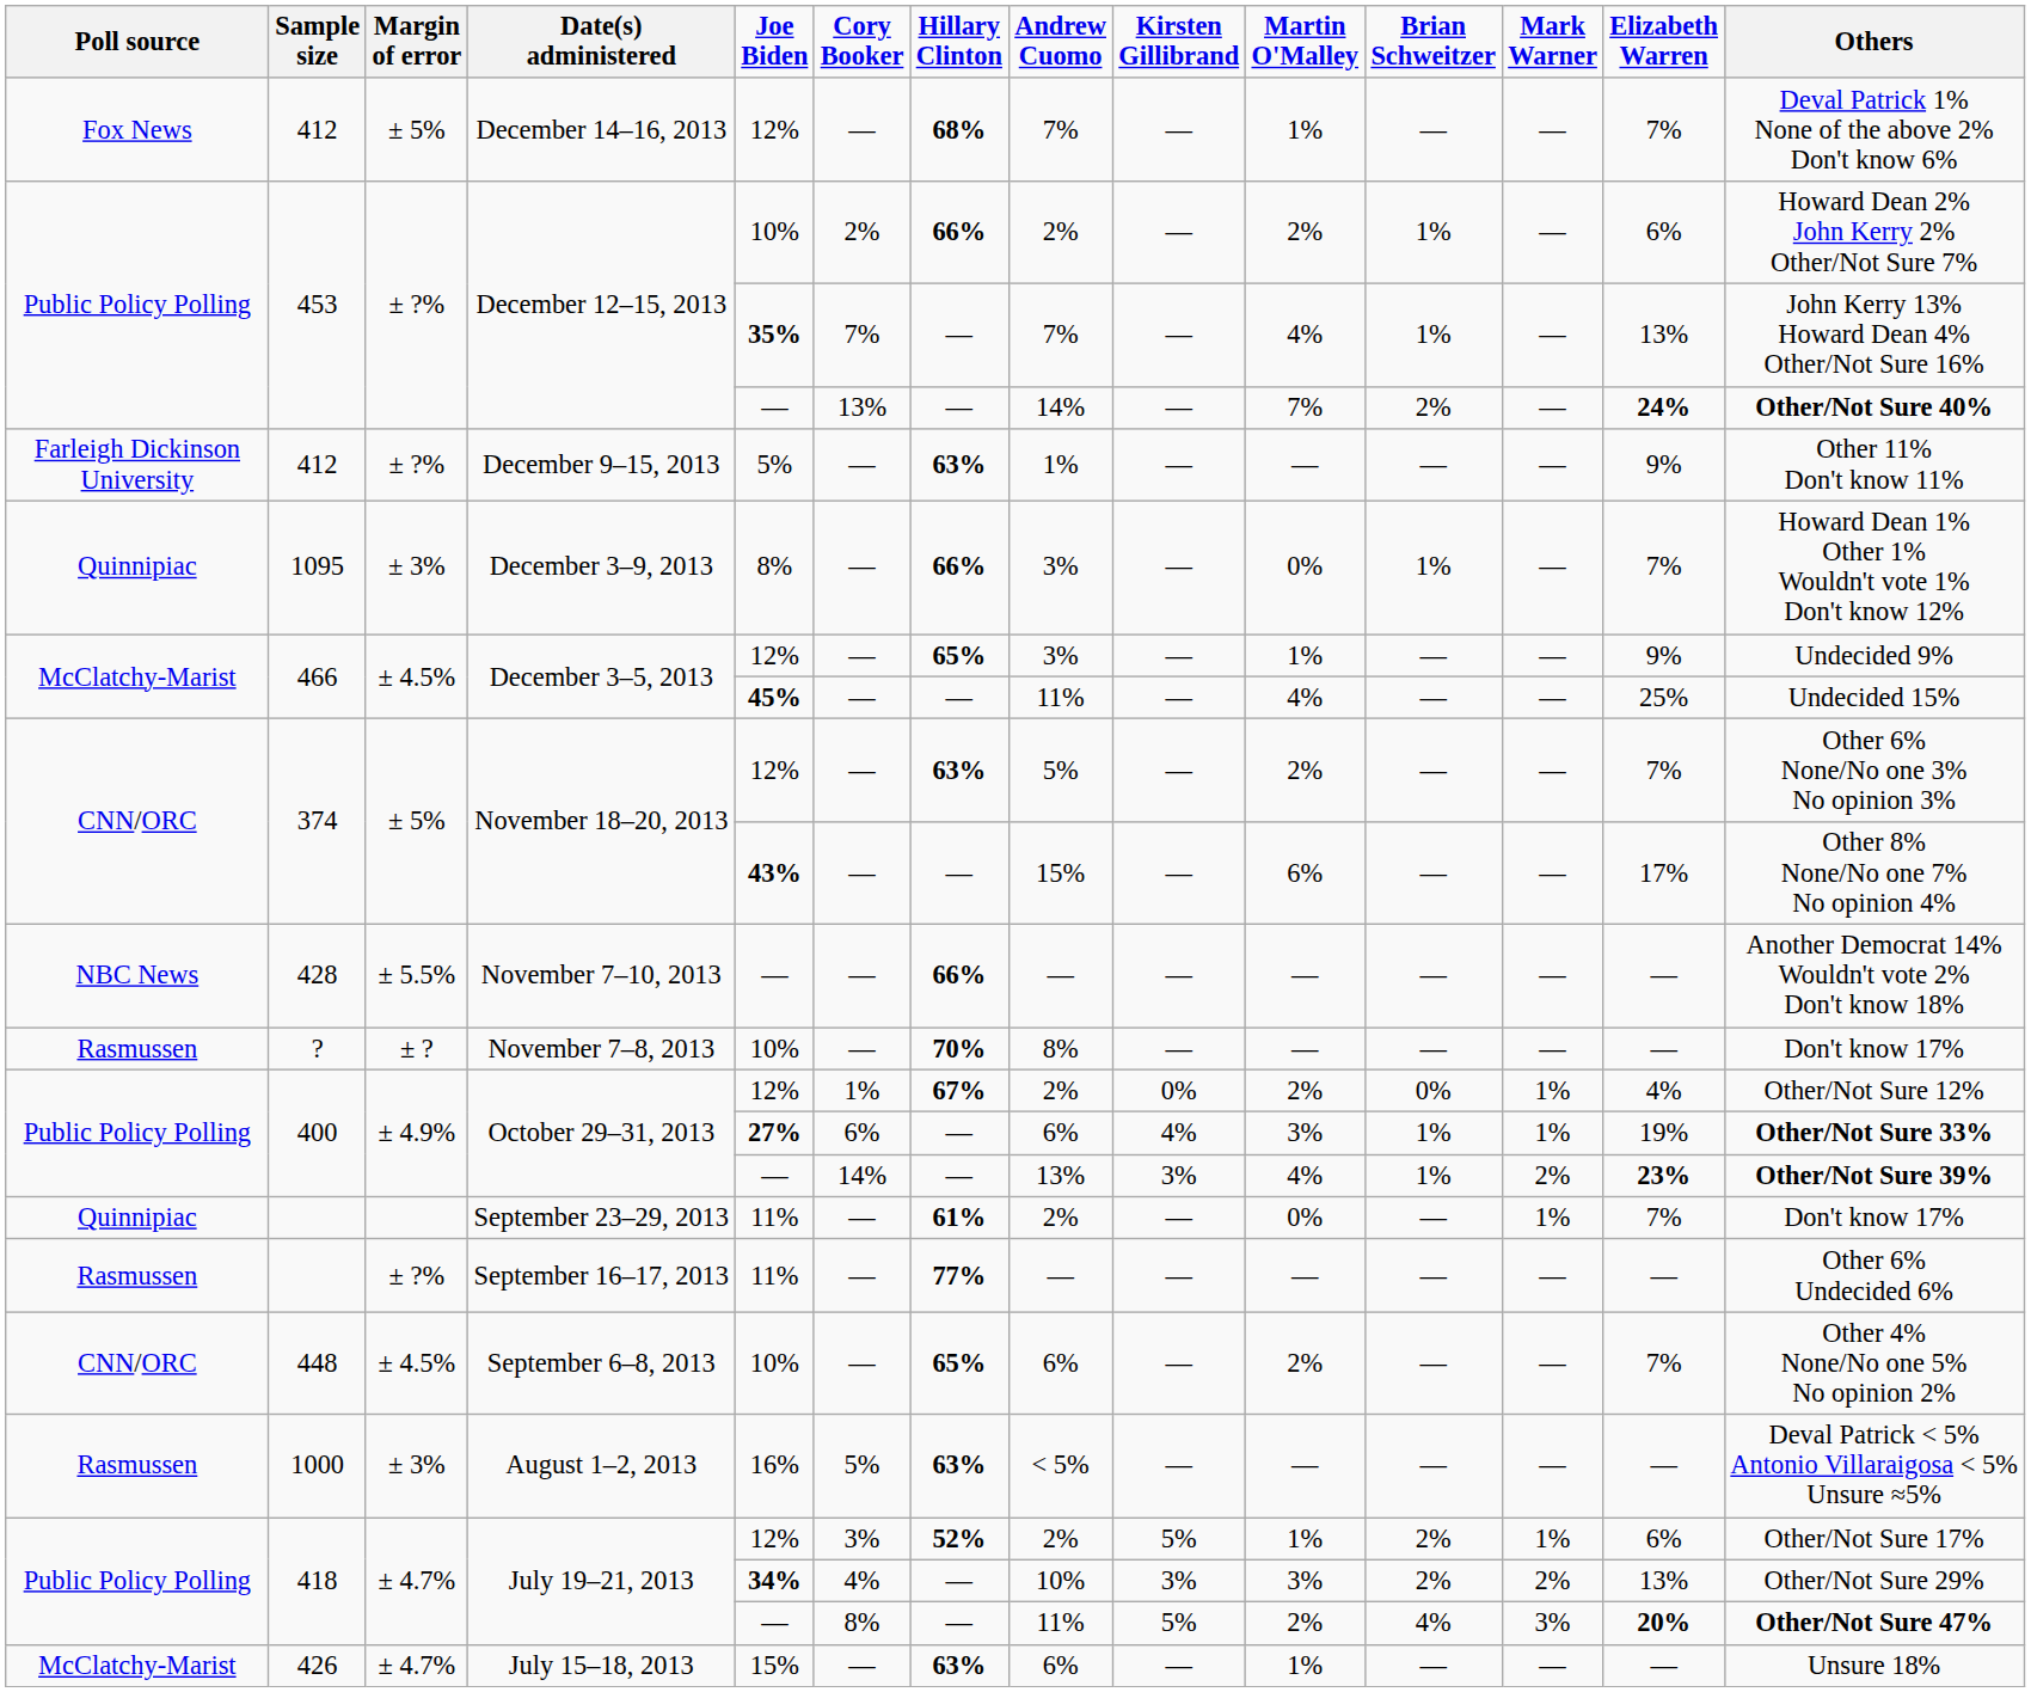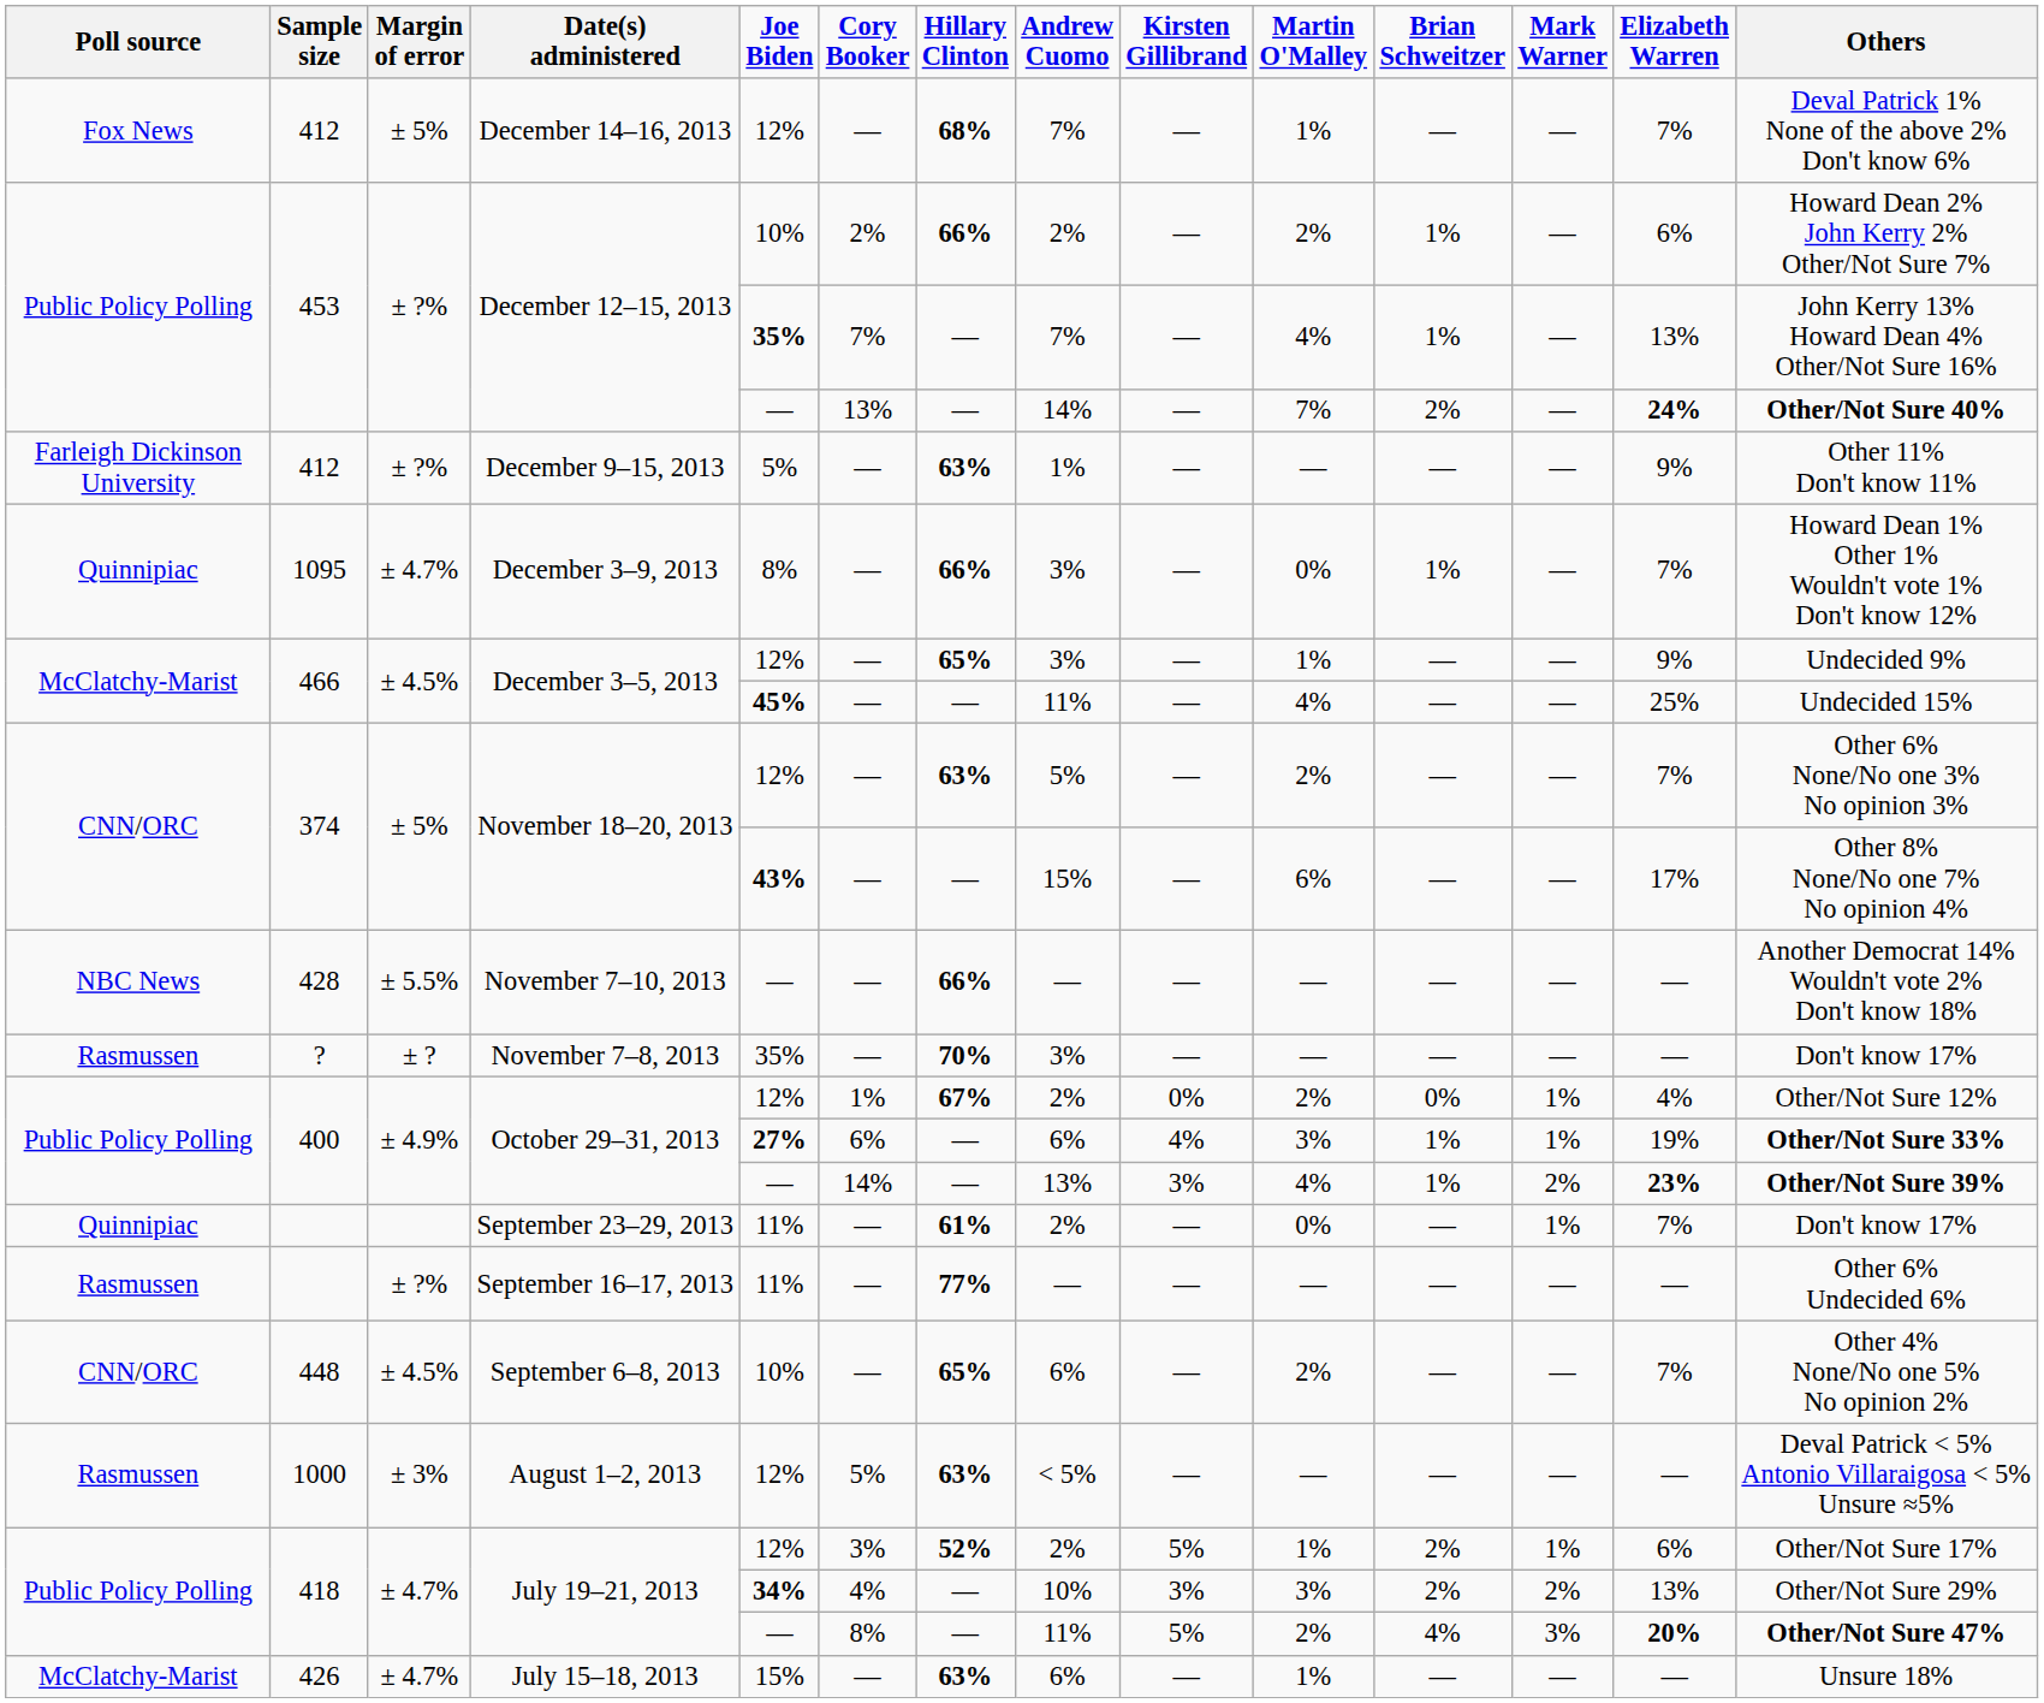December 3–9, 2013 | Margin of error: ± 3% -> ± 4.7%
November 7–8, 2013 | Joe Biden: 10% -> 35%
November 7–8, 2013 | Andrew Cuomo: 8% -> 3%
August 1–2, 2013 | Joe Biden: 16% -> 12%
